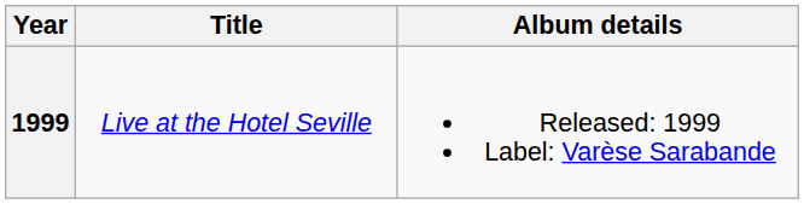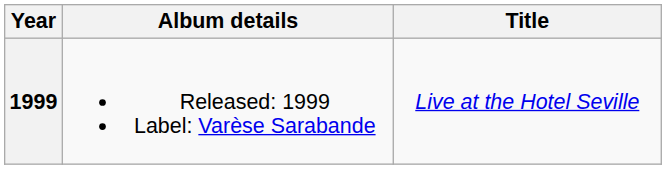columns swapped: Title <-> Album details
